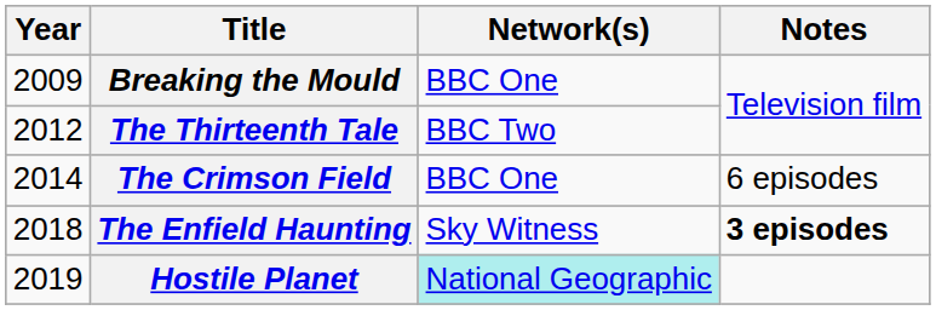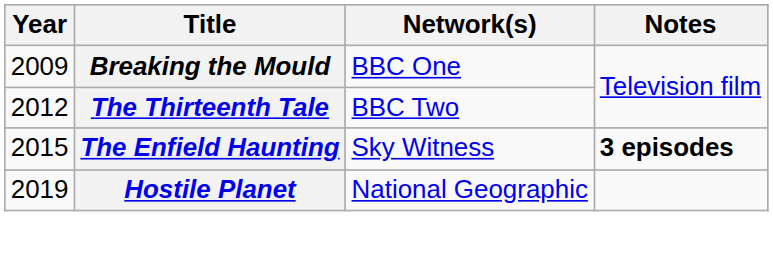- row: 2014 | The Crimson Field | BBC One | 6 episodes
The Enfield Haunting | Year: 2018 -> 2015
Hostile Planet | Network(s): paleturquoise background -> no background
